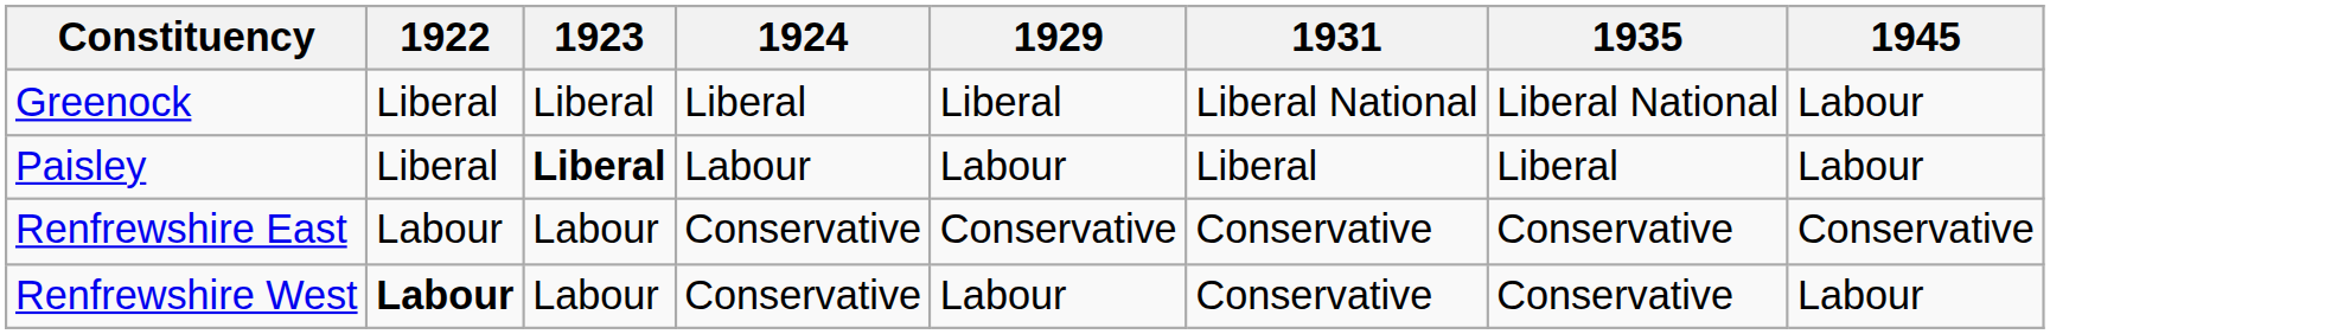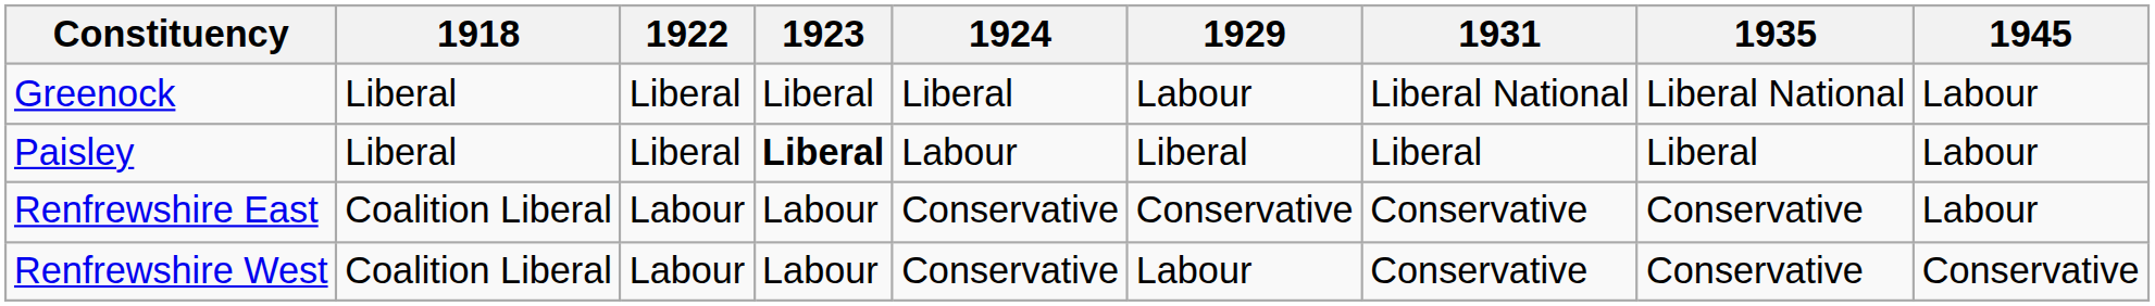+ column: 1918 | Liberal | Liberal | Coalition Liberal | Coalition Liberal
Greenock | 1929: Liberal -> Labour
Paisley | 1929: Labour -> Liberal
Renfrewshire East | 1945: Conservative -> Labour
Renfrewshire West | 1922: bold -> normal
Renfrewshire West | 1945: Labour -> Conservative
